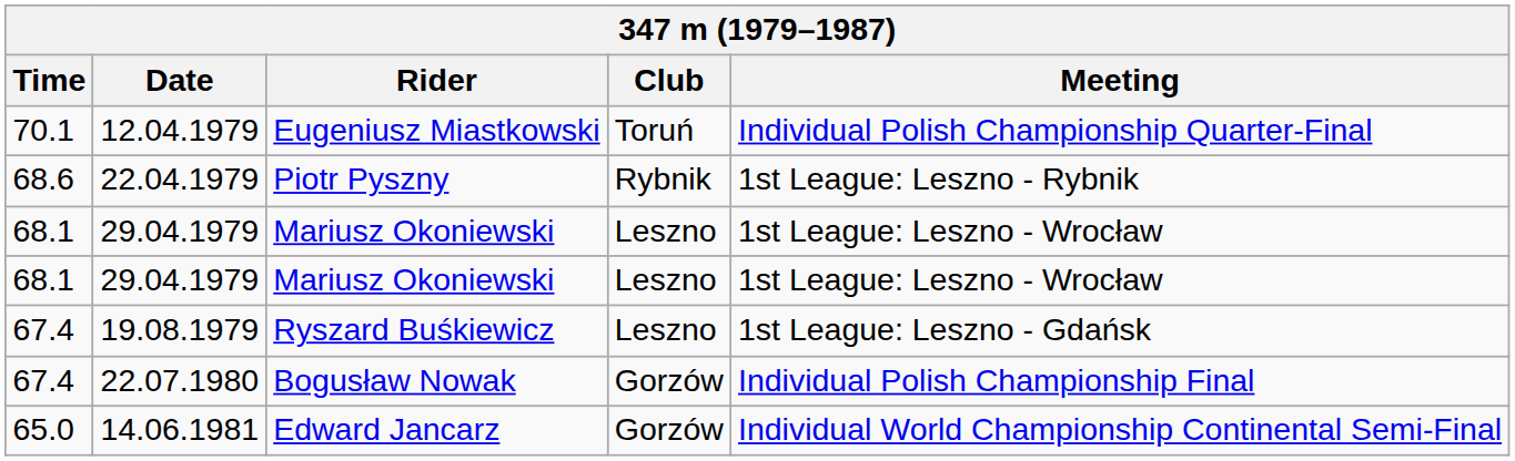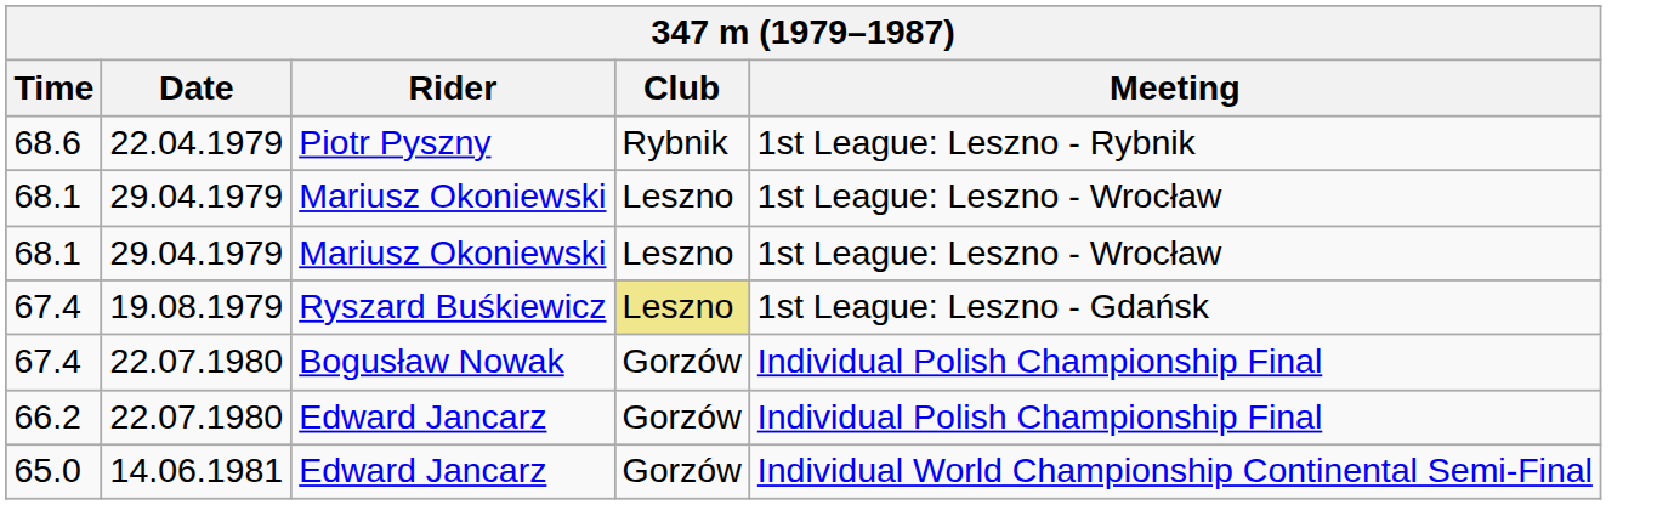- row: 70.1 | 12.04.1979 | Eugeniusz Miastkowski | Toruń | Individual Polish Championship Quarter-Final
67.4 / 19.08.1979 | Club: no background -> khaki background
+ row: 66.2 | 22.07.1980 | Edward Jancarz | Gorzów | Individual Polish Championship Final
